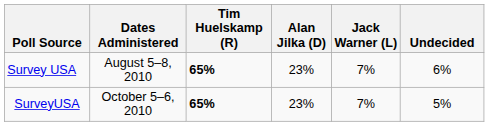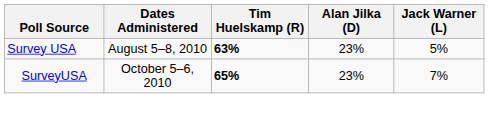- column: Undecided | 6% | 5%
Survey USA | Tim Huelskamp (R): 65% -> 63%
Survey USA | Jack Warner (L): 7% -> 5%
